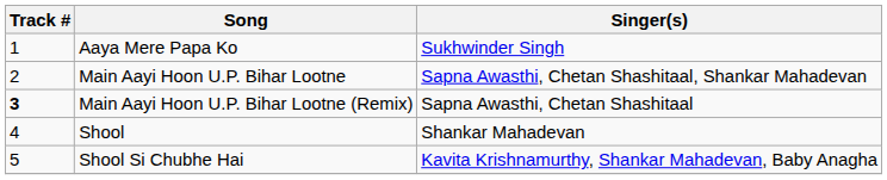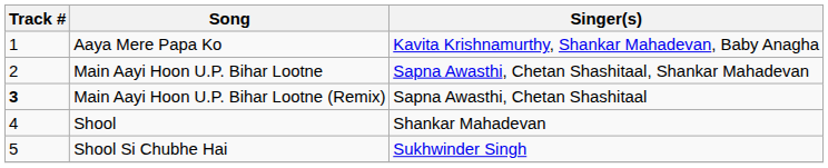Aaya Mere Papa Ko | Singer(s): Sukhwinder Singh -> Kavita Krishnamurthy, Shankar Mahadevan, Baby Anagha
Shool Si Chubhe Hai | Singer(s): Kavita Krishnamurthy, Shankar Mahadevan, Baby Anagha -> Sukhwinder Singh
